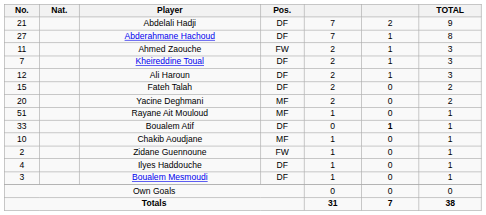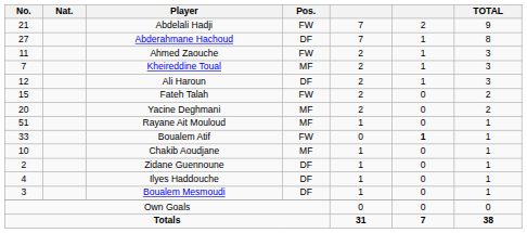Abdelali Hadji | Pos.: DF -> FW
Kheireddine Toual | Pos.: DF -> MF
Fateh Talah | Pos.: DF -> FW
Boualem Atif | Pos.: DF -> FW
Zidane Guennoune | Pos.: FW -> DF
